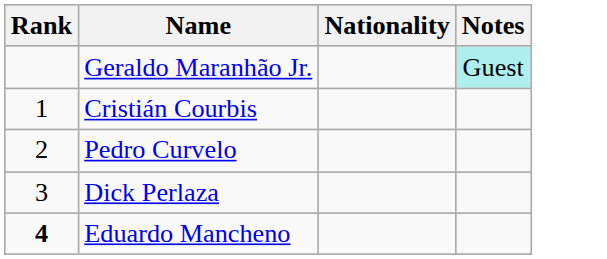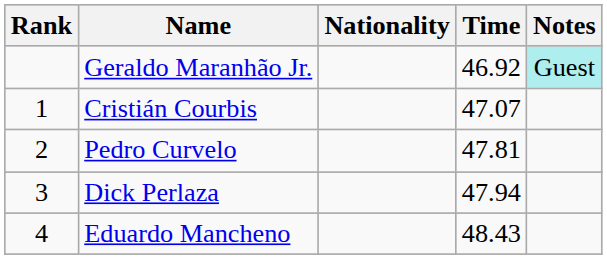+ column: Time | 46.92 | 47.07 | 47.81 | 47.94 | 48.43
Eduardo Mancheno | Rank: bold -> normal
